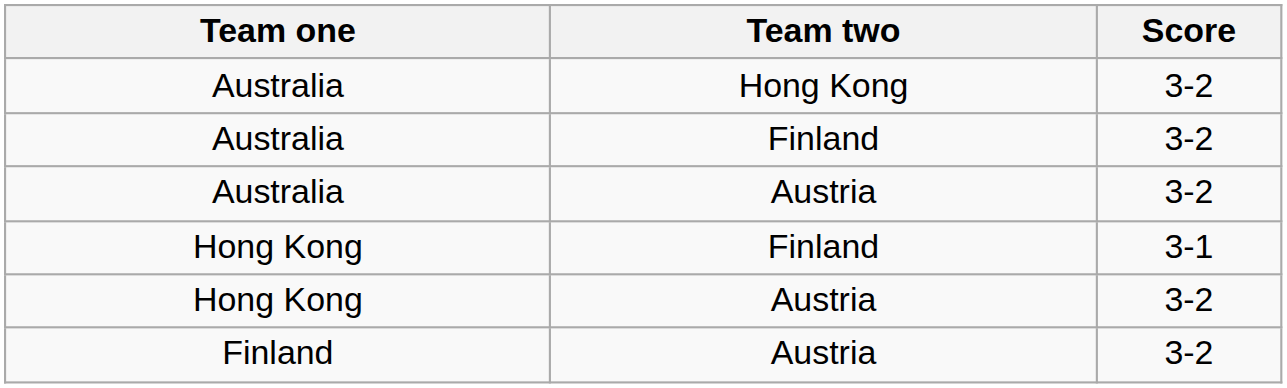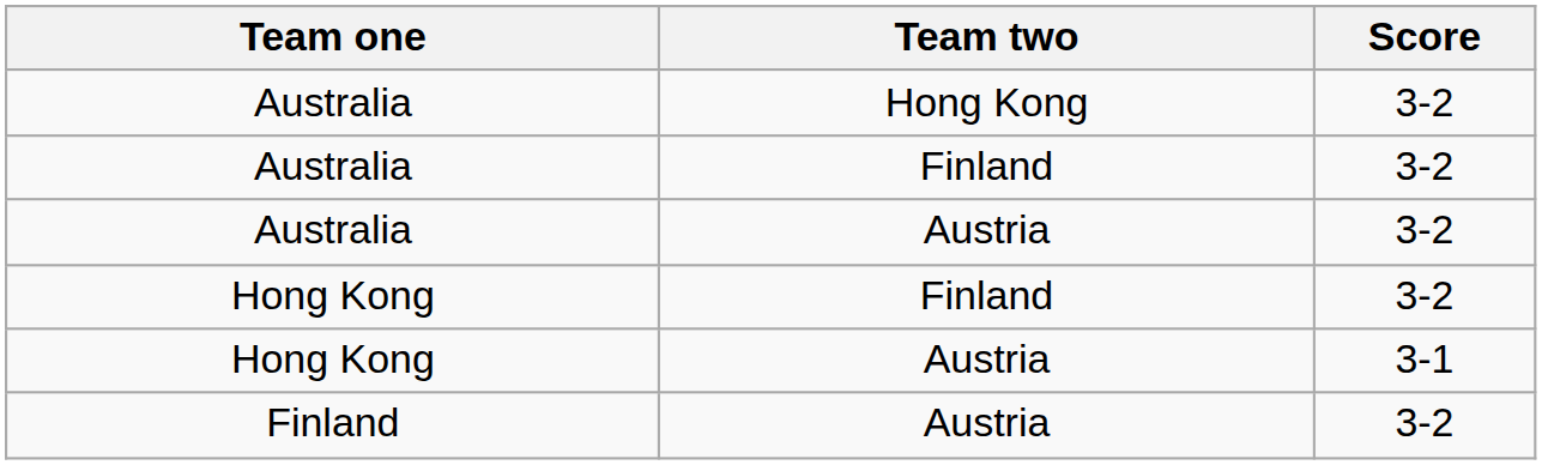Hong Kong / Finland | Score: 3-1 -> 3-2
Hong Kong / Austria | Score: 3-2 -> 3-1
